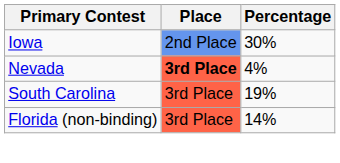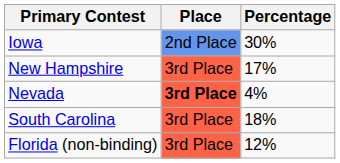+ row: New Hampshire | 3rd Place | 17%
South Carolina | Percentage: 19% -> 18%
Florida (non-binding) | Percentage: 14% -> 12%
